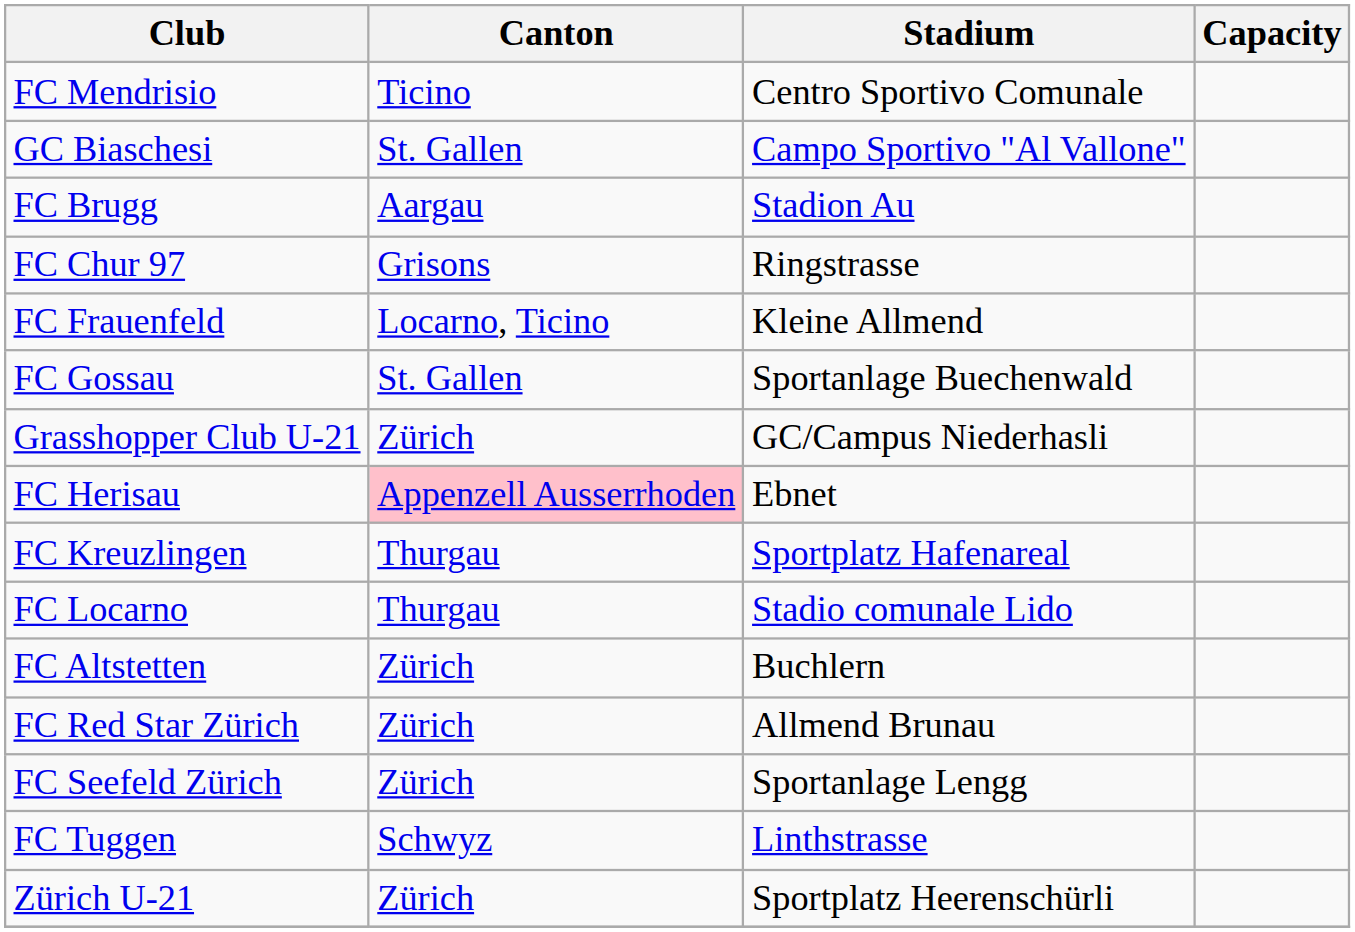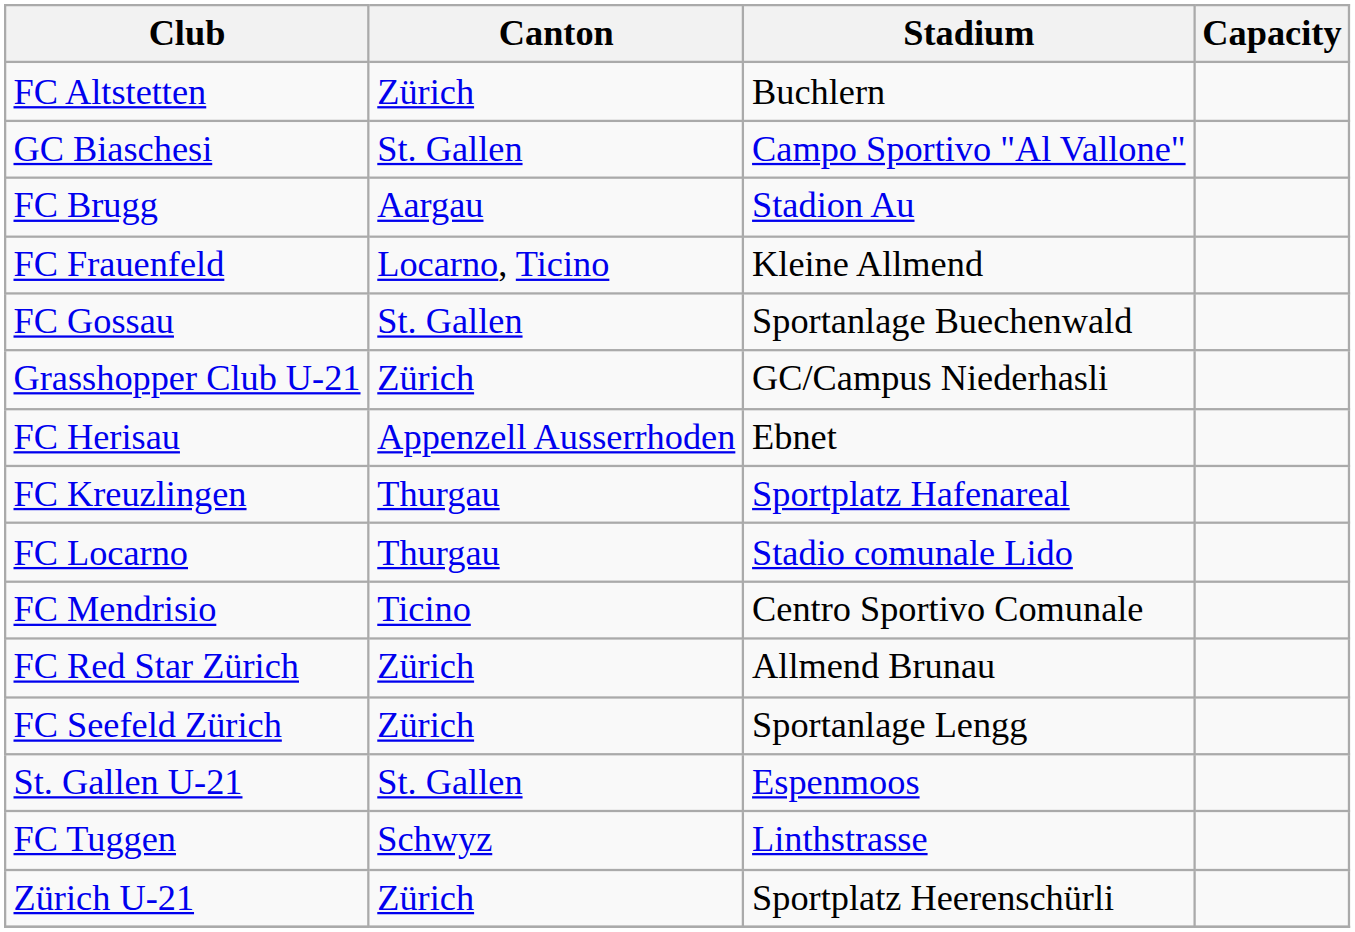rows swapped: FC Altstetten <-> FC Mendrisio
- row: FC Chur 97 | Grisons | Ringstrasse
FC Herisau | Canton: pink background -> no background
+ row: St. Gallen U-21 | St. Gallen | Espenmoos
